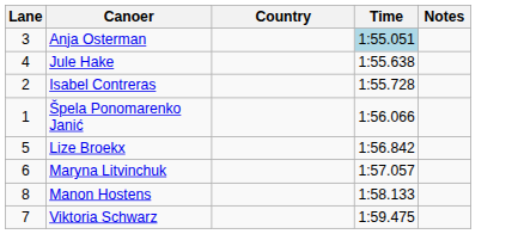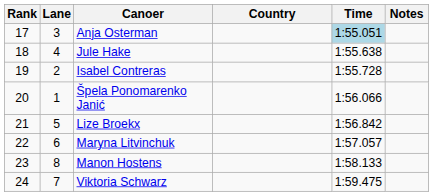+ column: Rank | 17 | 18 | 19 | 20 | 21 | 22 | 23 | 24
